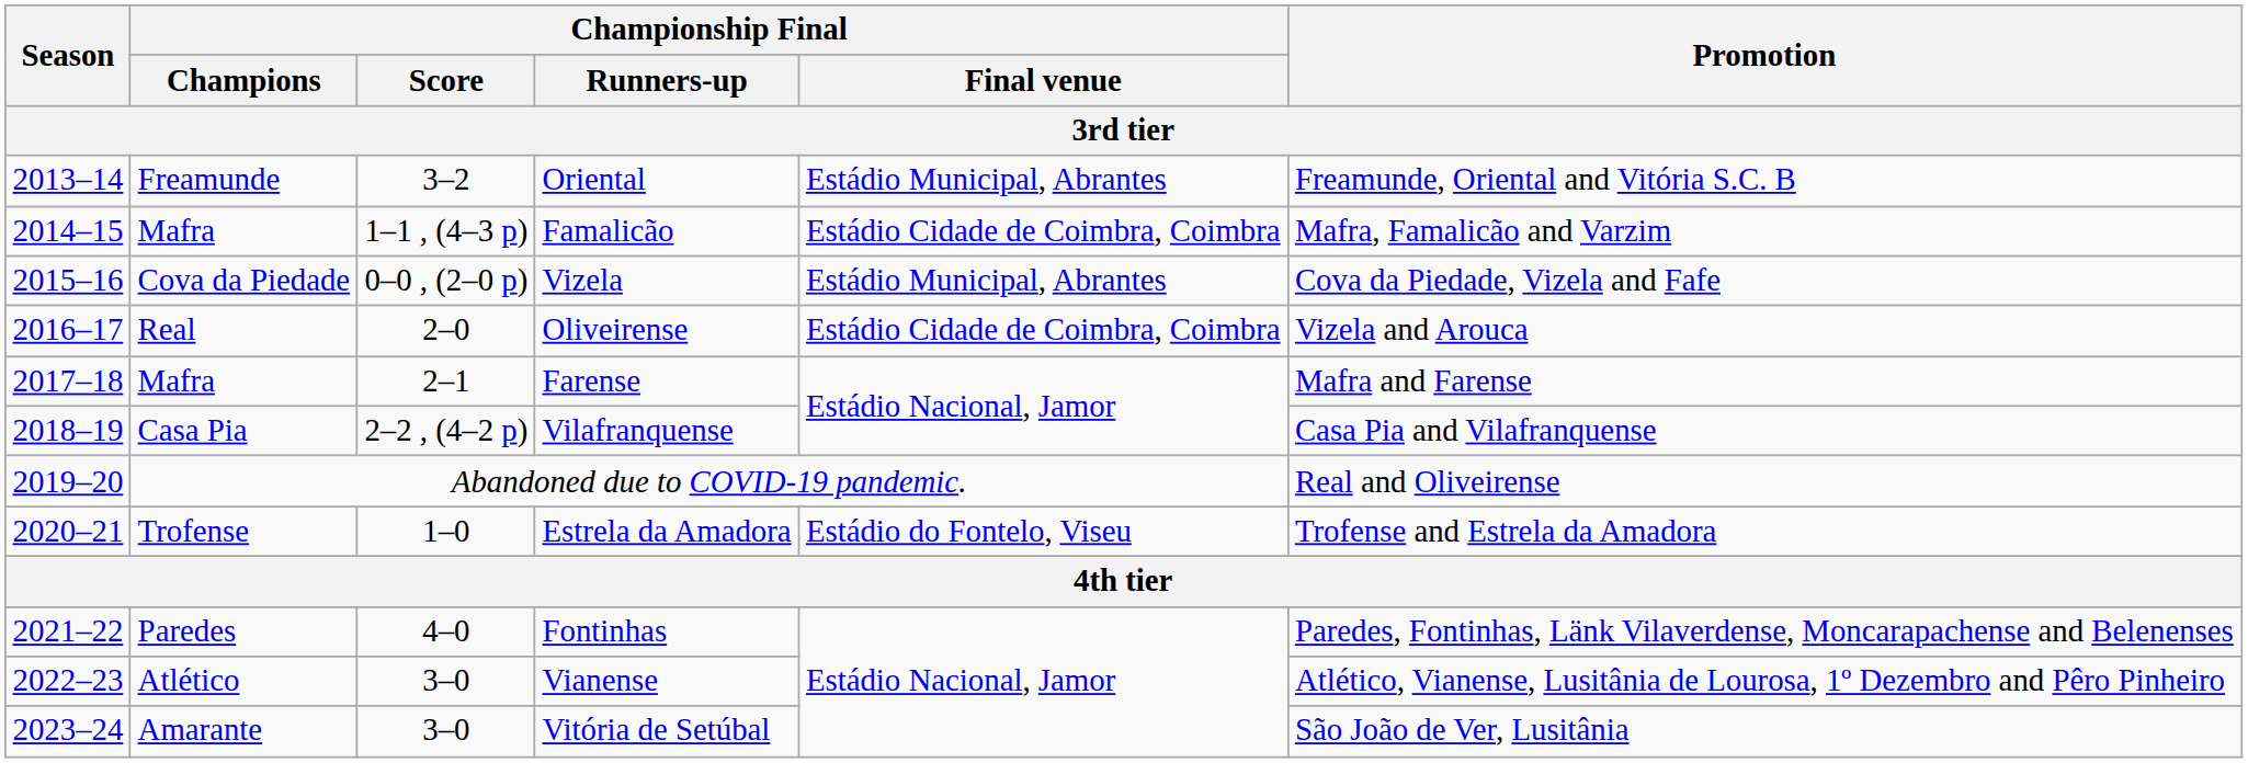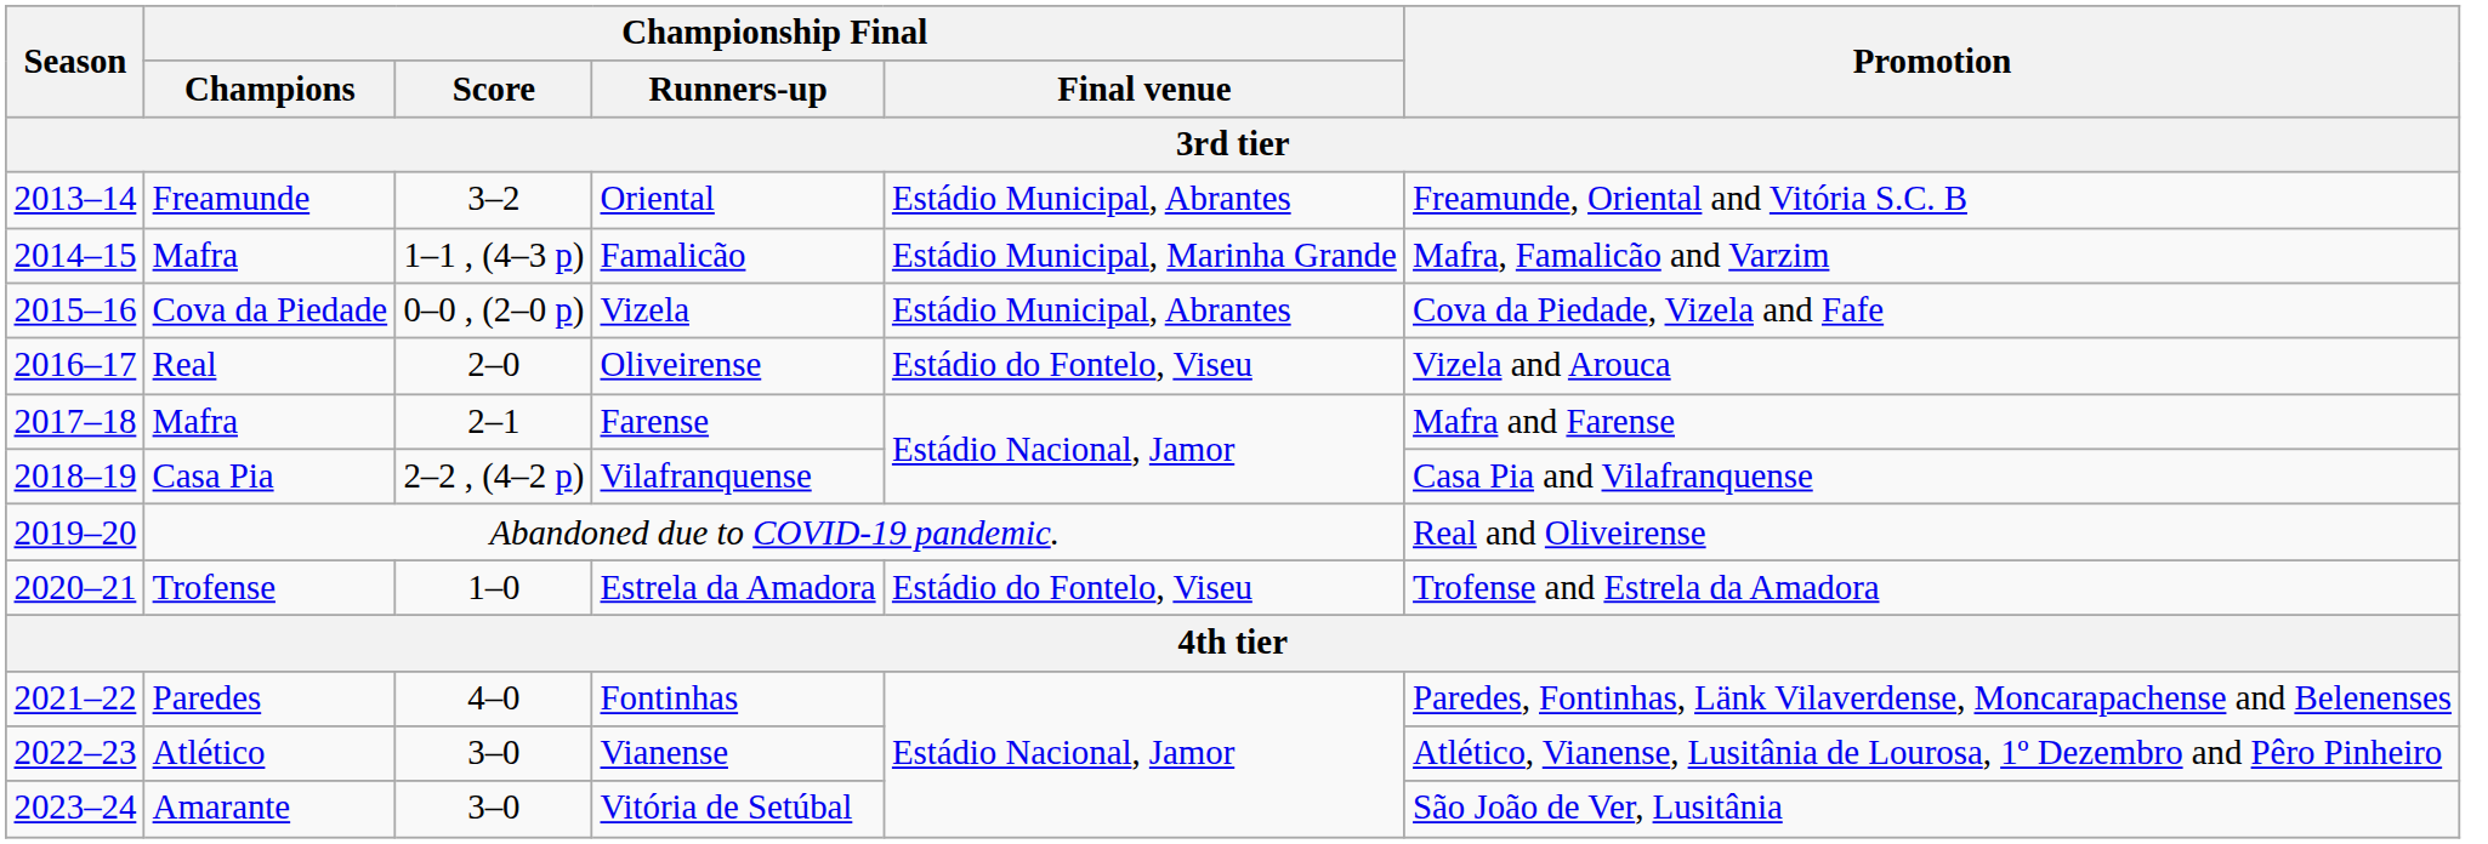Famalicão | Championship Final / Final venue: Estádio Cidade de Coimbra, Coimbra -> Estádio Municipal, Marinha Grande
Oliveirense | Championship Final / Final venue: Estádio Cidade de Coimbra, Coimbra -> Estádio do Fontelo, Viseu
